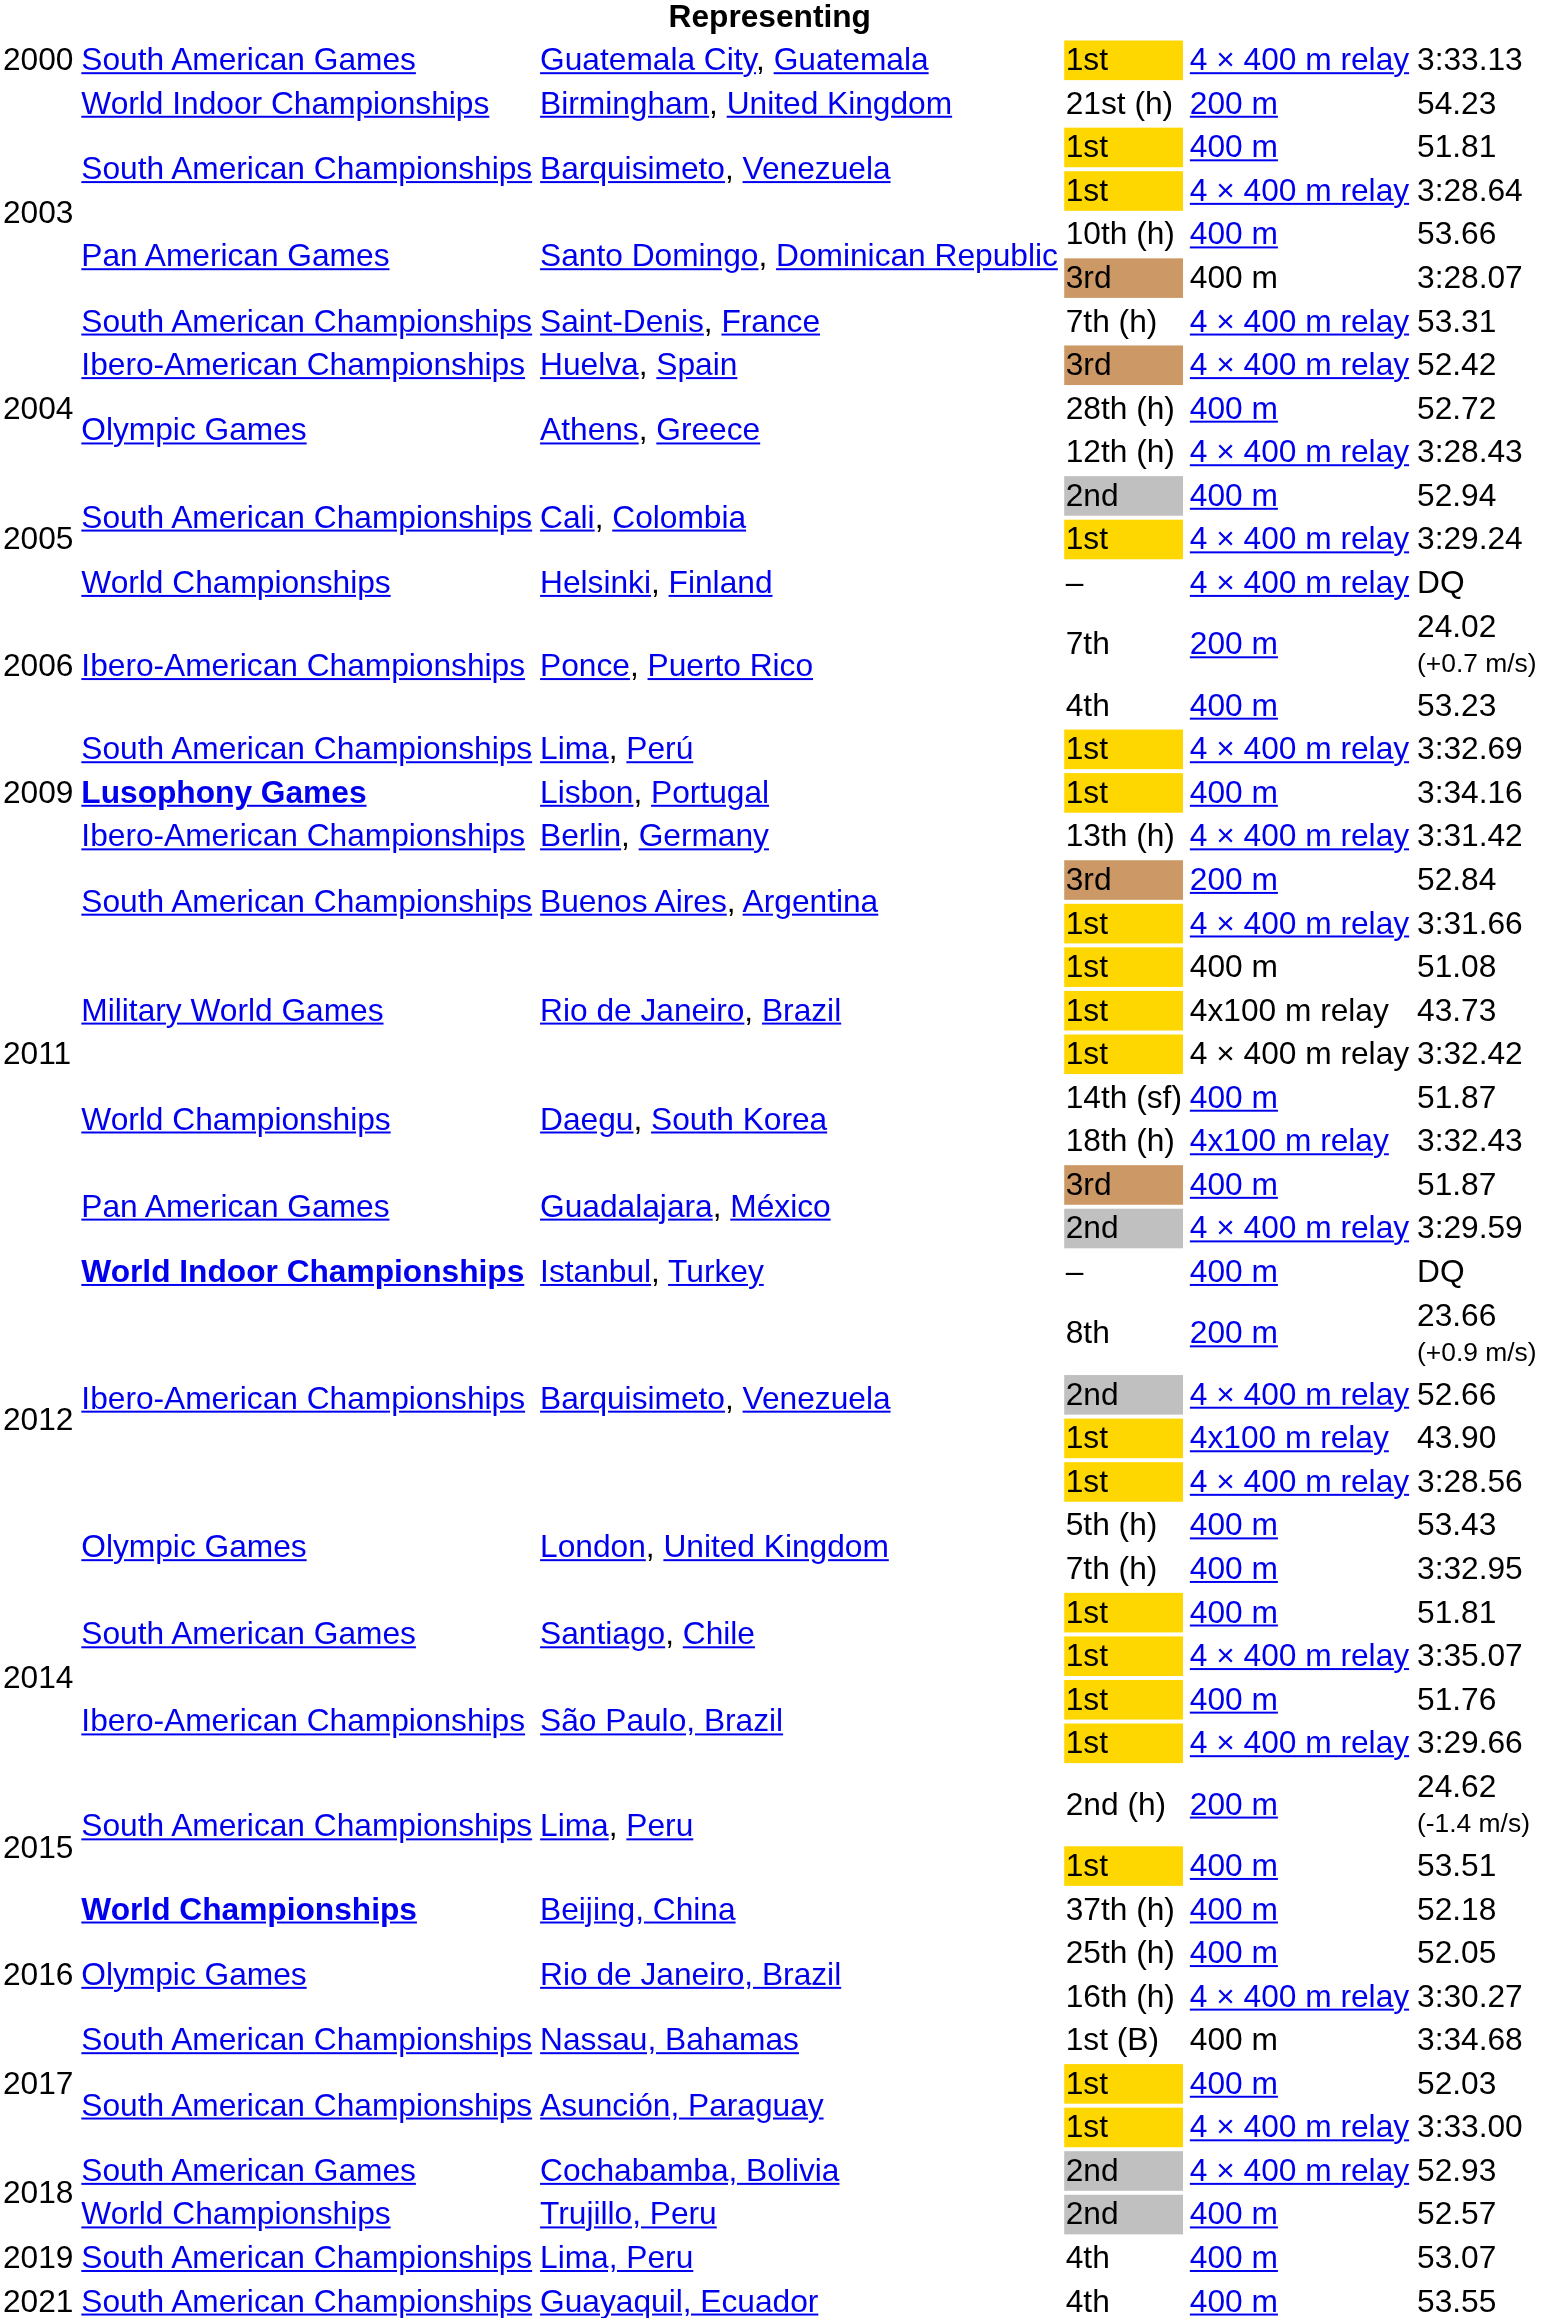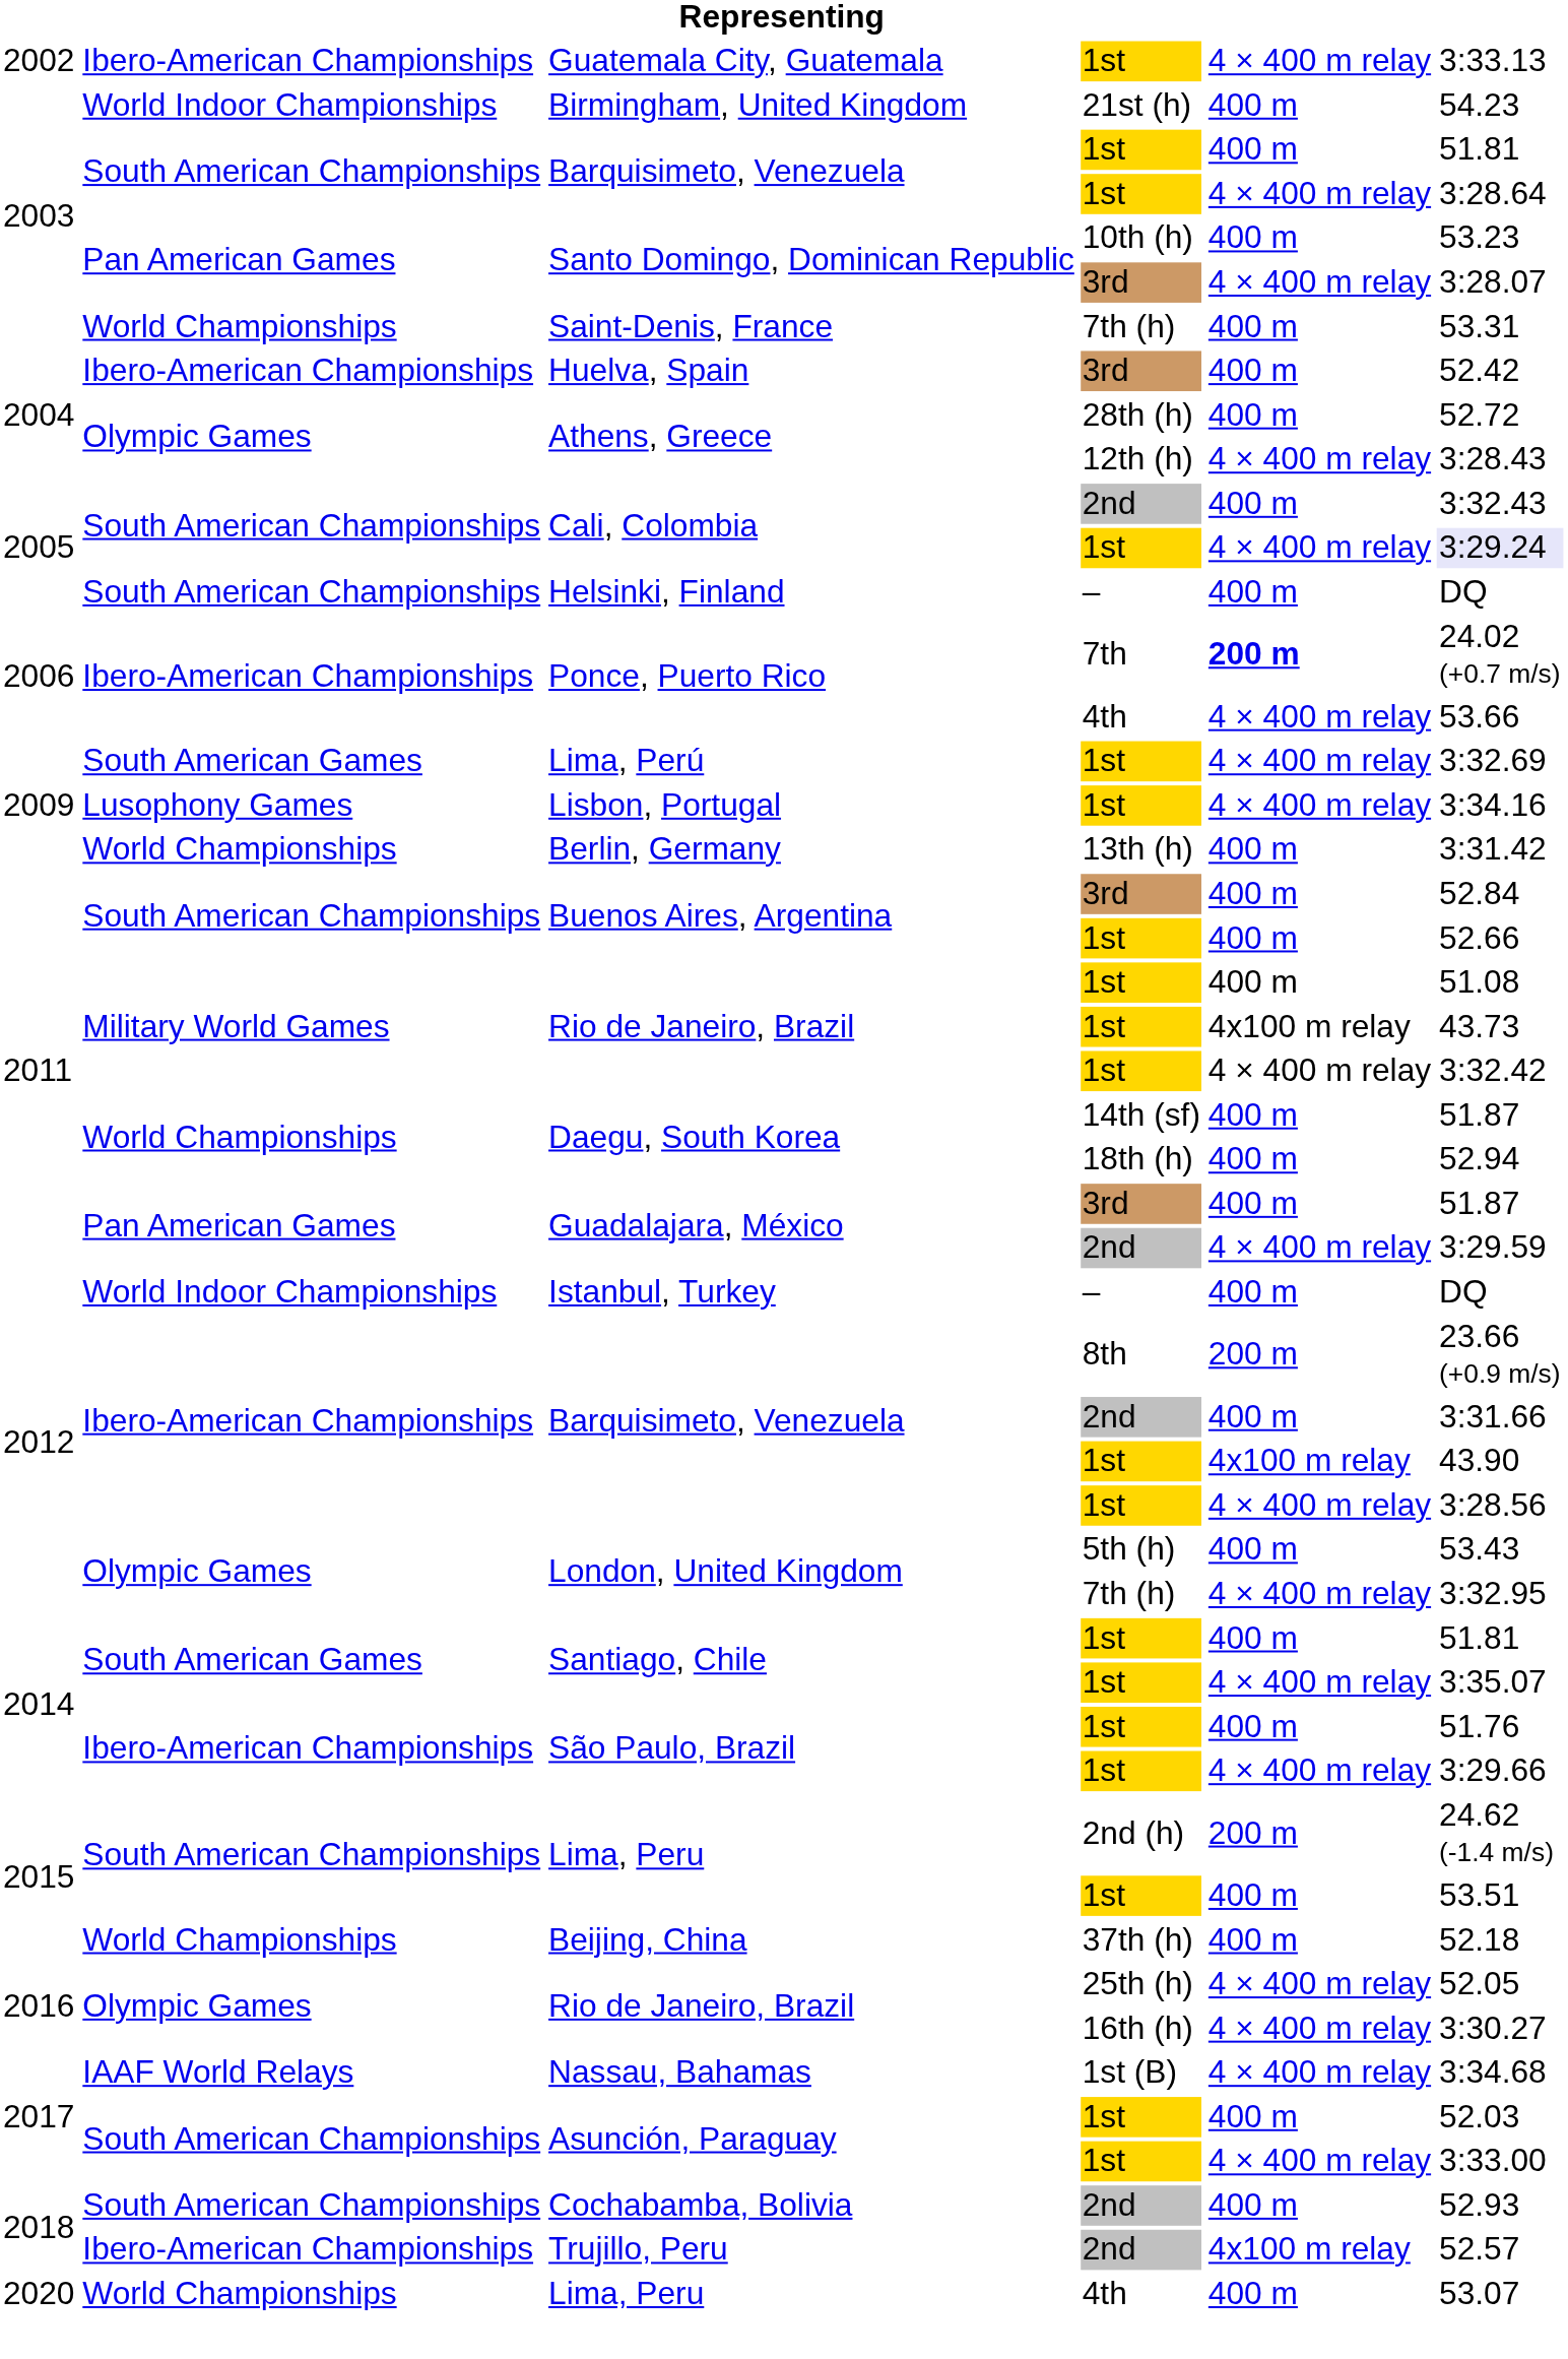Guatemala City, Guatemala | column 1: 2000 -> 2002
Guatemala City, Guatemala | column 2: South American Games -> Ibero-American Championships
Birmingham, United Kingdom | column 5: 200 m -> 400 m
Santo Domingo, Dominican Republic / 10th (h) | column 6: 53.66 -> 53.23
Santo Domingo, Dominican Republic / 3rd | column 5: 400 m -> 4 × 400 m relay
Saint-Denis, France | column 2: South American Championships -> World Championships
Saint-Denis, France | column 5: 4 × 400 m relay -> 400 m
Huelva, Spain | column 5: 4 × 400 m relay -> 400 m
Cali, Colombia / 2nd | column 6: 52.94 -> 3:32.43
Cali, Colombia / 1st | column 6: no background -> lavender background
Helsinki, Finland | column 2: World Championships -> South American Championships
Helsinki, Finland | column 5: 4 × 400 m relay -> 400 m
Ponce, Puerto Rico / 7th | column 5: normal -> bold
Ponce, Puerto Rico / 4th | column 5: 400 m -> 4 × 400 m relay
Ponce, Puerto Rico / 4th | column 6: 53.23 -> 53.66
Lima, Perú | column 2: South American Championships -> South American Games
Lisbon, Portugal | column 2: bold -> normal
Lisbon, Portugal | column 5: 400 m -> 4 × 400 m relay
Berlin, Germany | column 2: Ibero-American Championships -> World Championships
Berlin, Germany | column 5: 4 × 400 m relay -> 400 m
Buenos Aires, Argentina / 3rd | column 5: 200 m -> 400 m
Buenos Aires, Argentina / 1st | column 5: 4 × 400 m relay -> 400 m
Buenos Aires, Argentina / 1st | column 6: 3:31.66 -> 52.66
Daegu, South Korea / 18th (h) | column 5: 4x100 m relay -> 400 m
Daegu, South Korea / 18th (h) | column 6: 3:32.43 -> 52.94
Istanbul, Turkey | column 2: bold -> normal
Barquisimeto, Venezuela / 2nd | column 5: 4 × 400 m relay -> 400 m
Barquisimeto, Venezuela / 2nd | column 6: 52.66 -> 3:31.66
London, United Kingdom / 7th (h) | column 5: 400 m -> 4 × 400 m relay
Beijing, China | column 2: bold -> normal
Rio de Janeiro, Brazil / 25th (h) | column 5: 400 m -> 4 × 400 m relay
Nassau, Bahamas | column 2: South American Championships -> IAAF World Relays
Nassau, Bahamas | column 5: 400 m -> 4 × 400 m relay
Cochabamba, Bolivia | column 2: South American Games -> South American Championships
Cochabamba, Bolivia | column 5: 4 × 400 m relay -> 400 m
Trujillo, Peru | column 2: World Championships -> Ibero-American Championships
Trujillo, Peru | column 5: 400 m -> 4x100 m relay
Lima, Peru / 4th | column 1: 2019 -> 2020
Lima, Peru / 4th | column 2: South American Championships -> World Championships
- row: 2021 | South American Championships | Guayaquil, Ecuador | 4th | 400 m | 53.55
